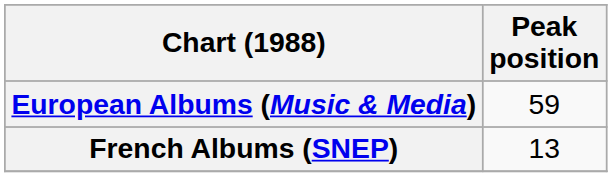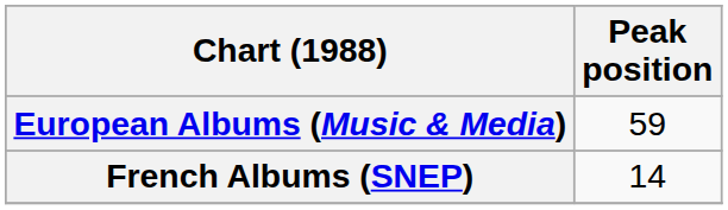French Albums (SNEP) | Peak position: 13 -> 14
